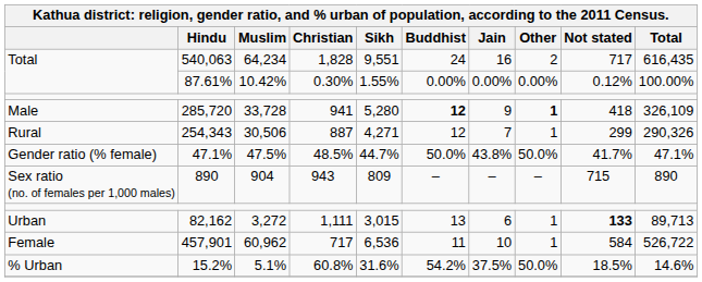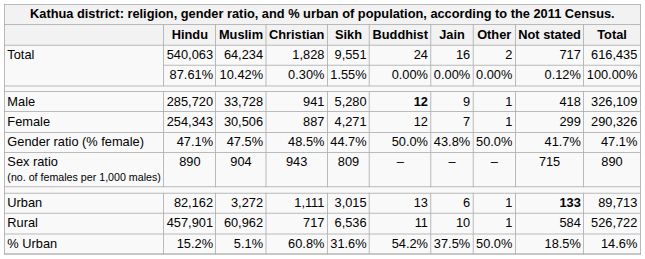285,720 | Other: bold -> normal
254,343 | column 1: Rural -> Female
457,901 | column 1: Female -> Rural
